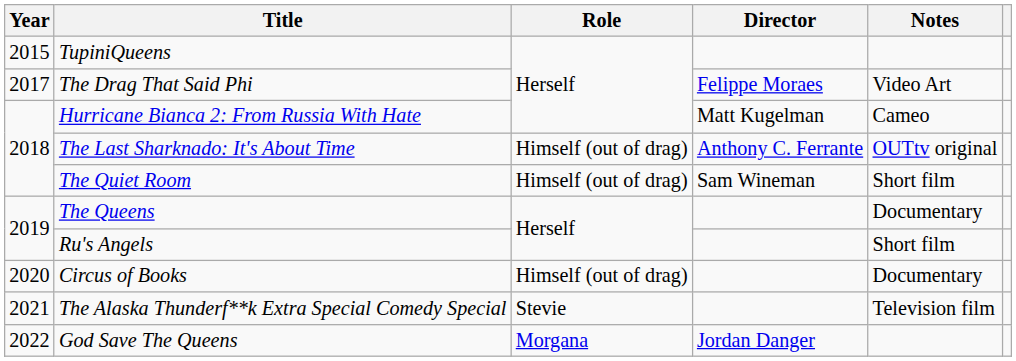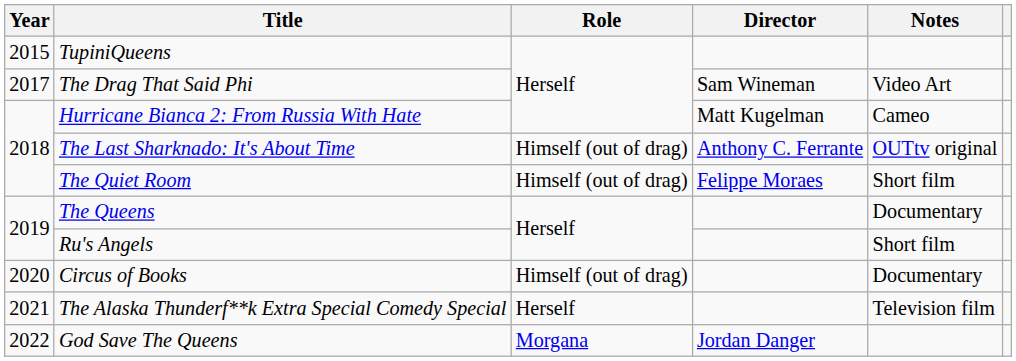The Drag That Said Phi | Director: Felippe Moraes -> Sam Wineman
The Quiet Room | Director: Sam Wineman -> Felippe Moraes
The Alaska Thunderf**k Extra Special Comedy Special | Role: Stevie -> Herself
